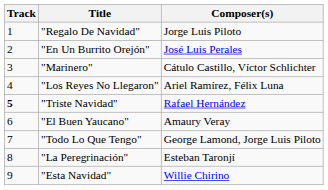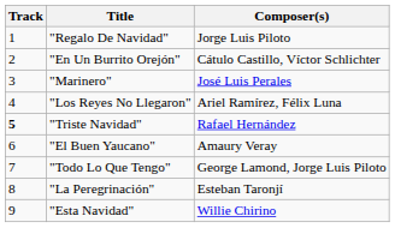"En Un Burrito Orejón" | Composer(s): José Luis Perales -> Cátulo Castillo, Víctor Schlichter
"Marinero" | Composer(s): Cátulo Castillo, Víctor Schlichter -> José Luis Perales
